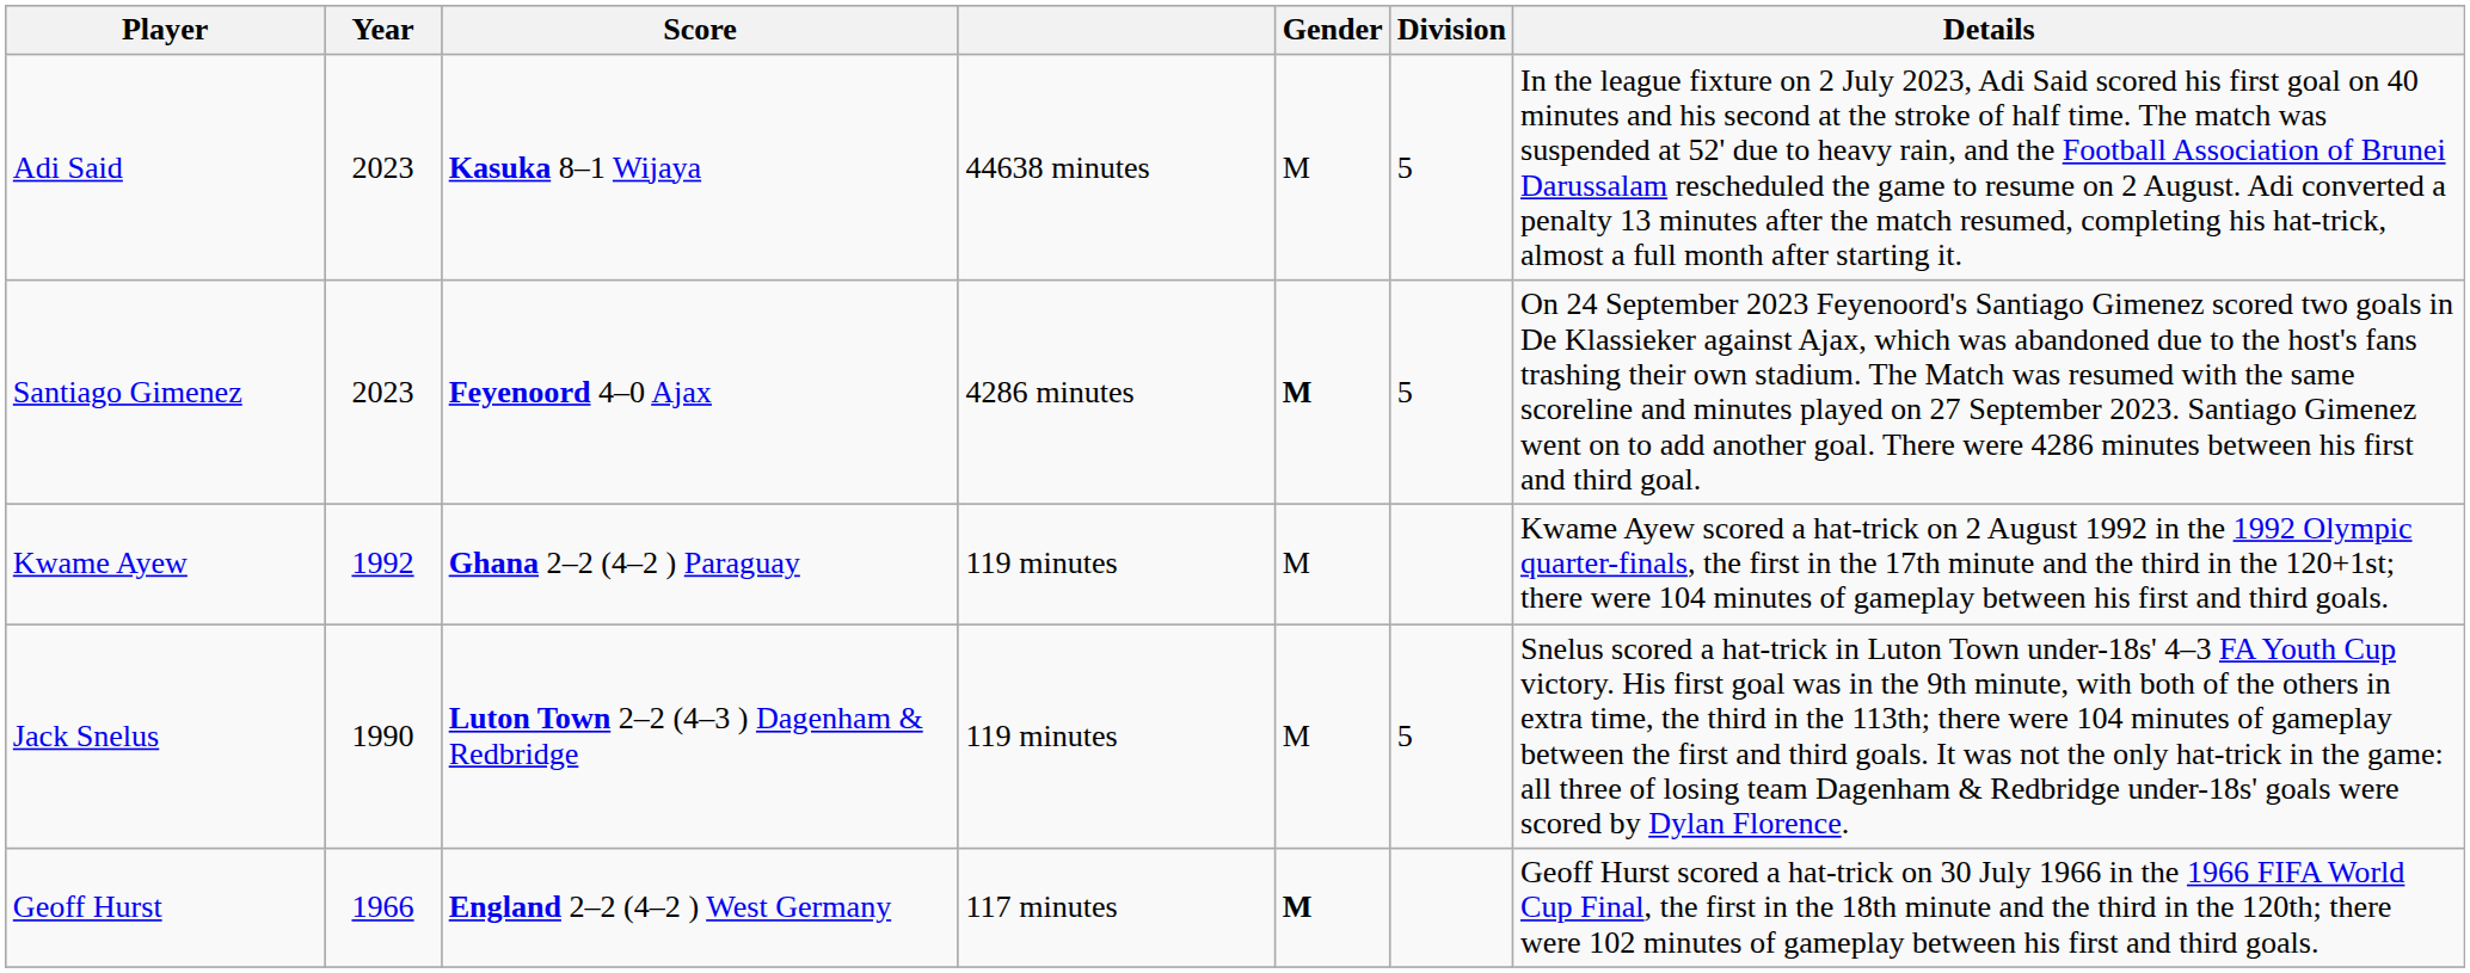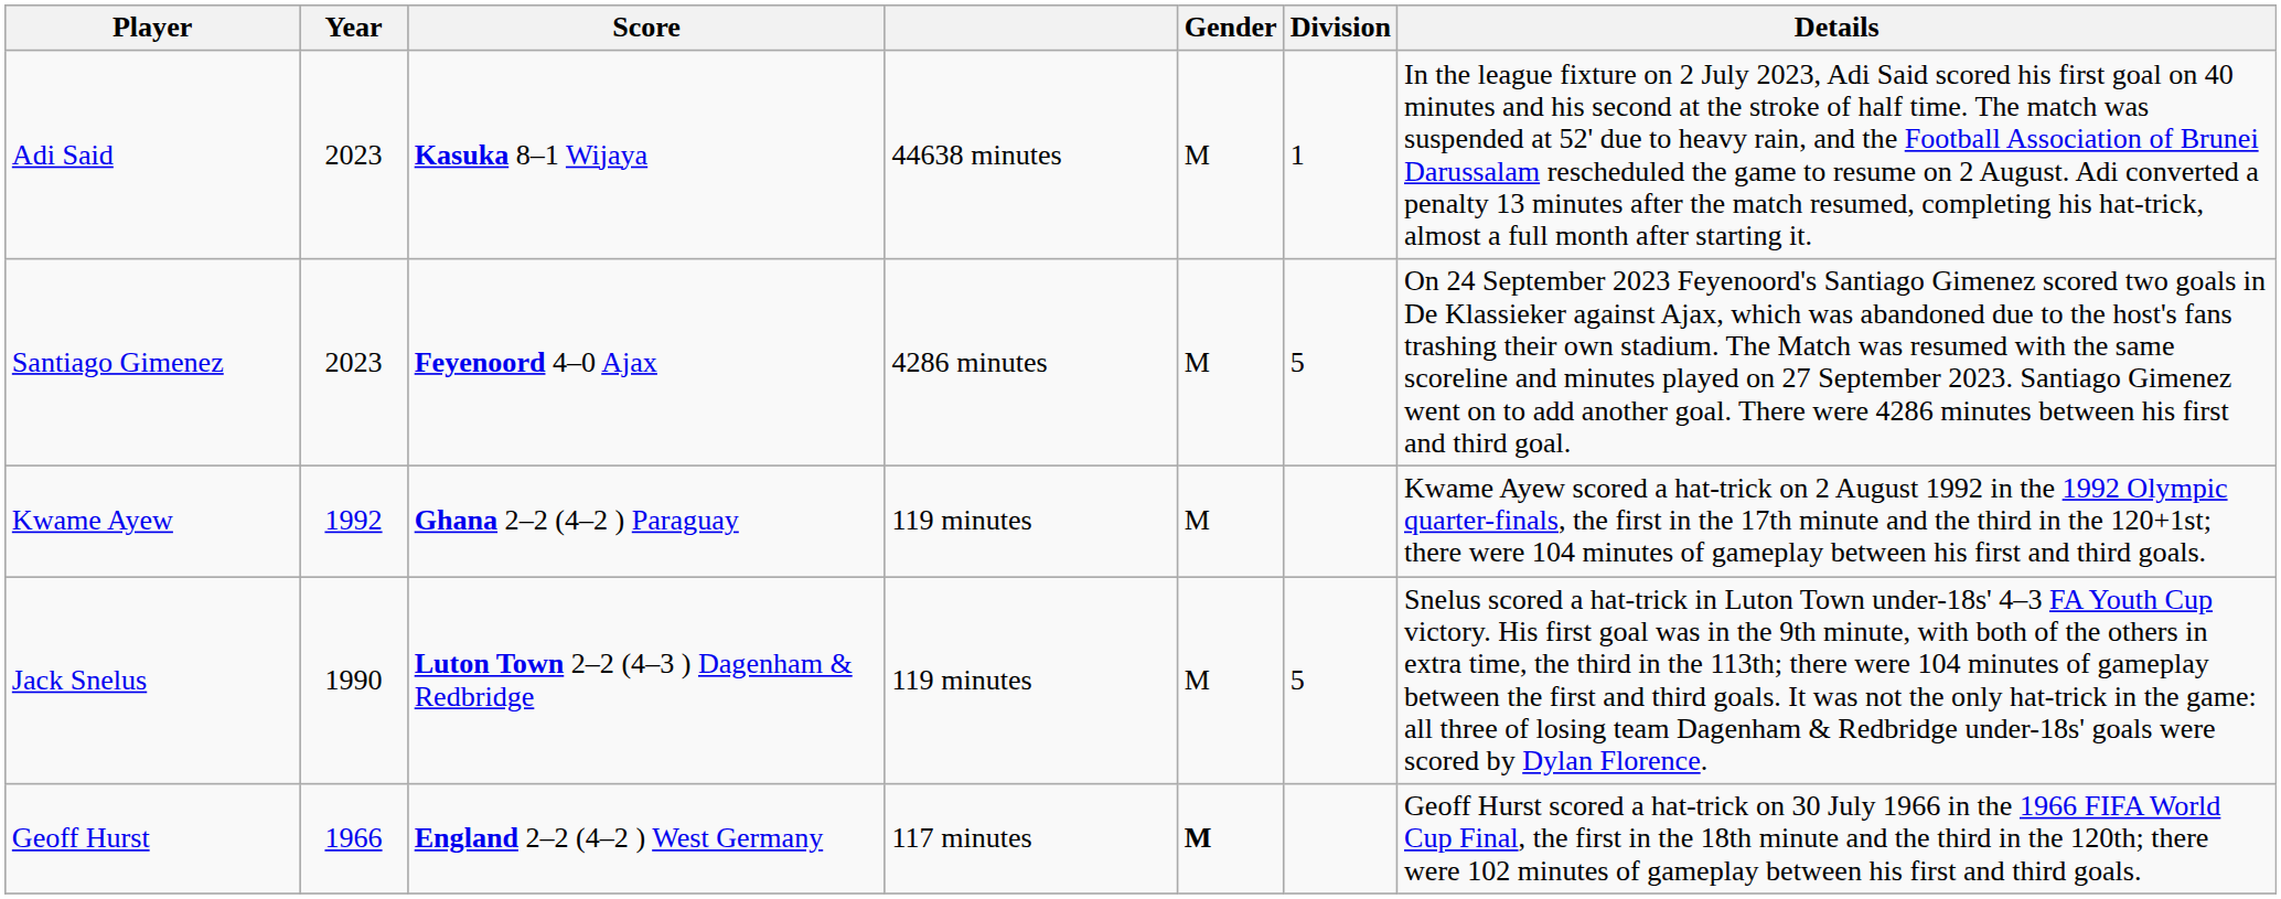Adi Said | Division: 5 -> 1
Santiago Gimenez | Gender: bold -> normal
